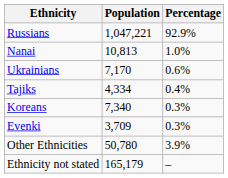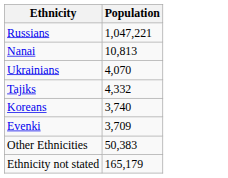- column: Percentage | 92.9% | 1.0% | 0.6% | 0.4% | 0.3% | 0.3% | 3.9% | –
Ukrainians | Population: 7,170 -> 4,070
Tajiks | Population: 4,334 -> 4,332
Koreans | Population: 7,340 -> 3,740
Other Ethnicities | Population: 50,780 -> 50,383
